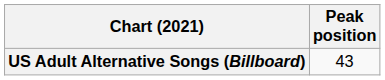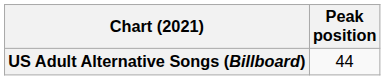US Adult Alternative Songs (Billboard) | Peak position: 43 -> 44
